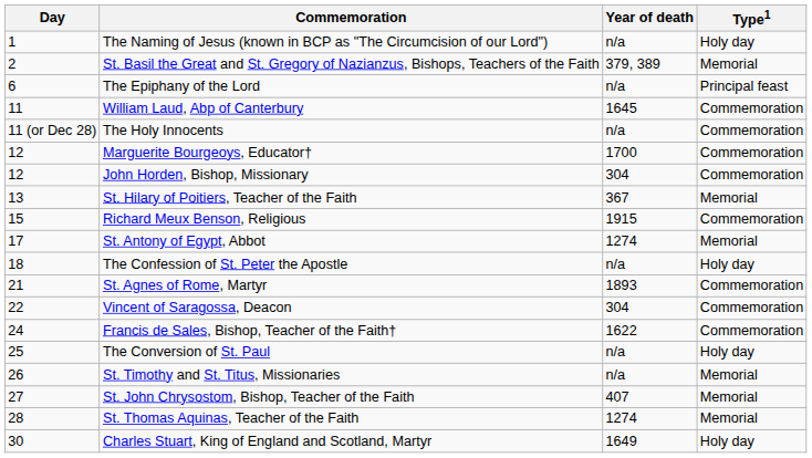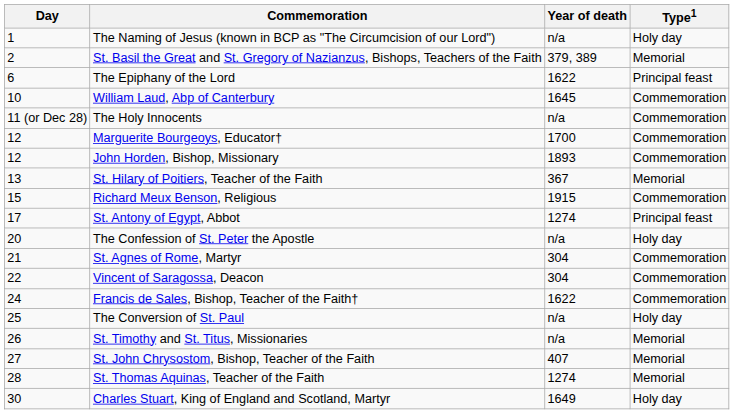The Epiphany of the Lord | Year of death: n/a -> 1622
William Laud, Abp of Canterbury | Day: 11 -> 10
John Horden, Bishop, Missionary | Year of death: 304 -> 1893
St. Antony of Egypt, Abbot | Type1: Memorial -> Principal feast
The Confession of St. Peter the Apostle | Day: 18 -> 20
St. Agnes of Rome, Martyr | Year of death: 1893 -> 304
